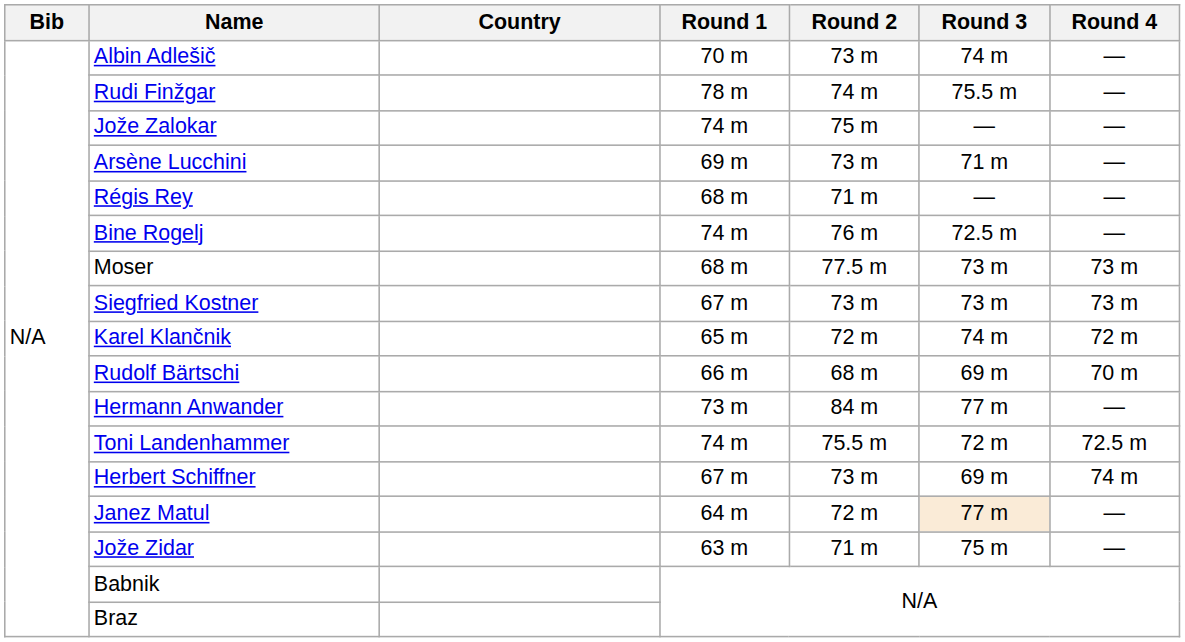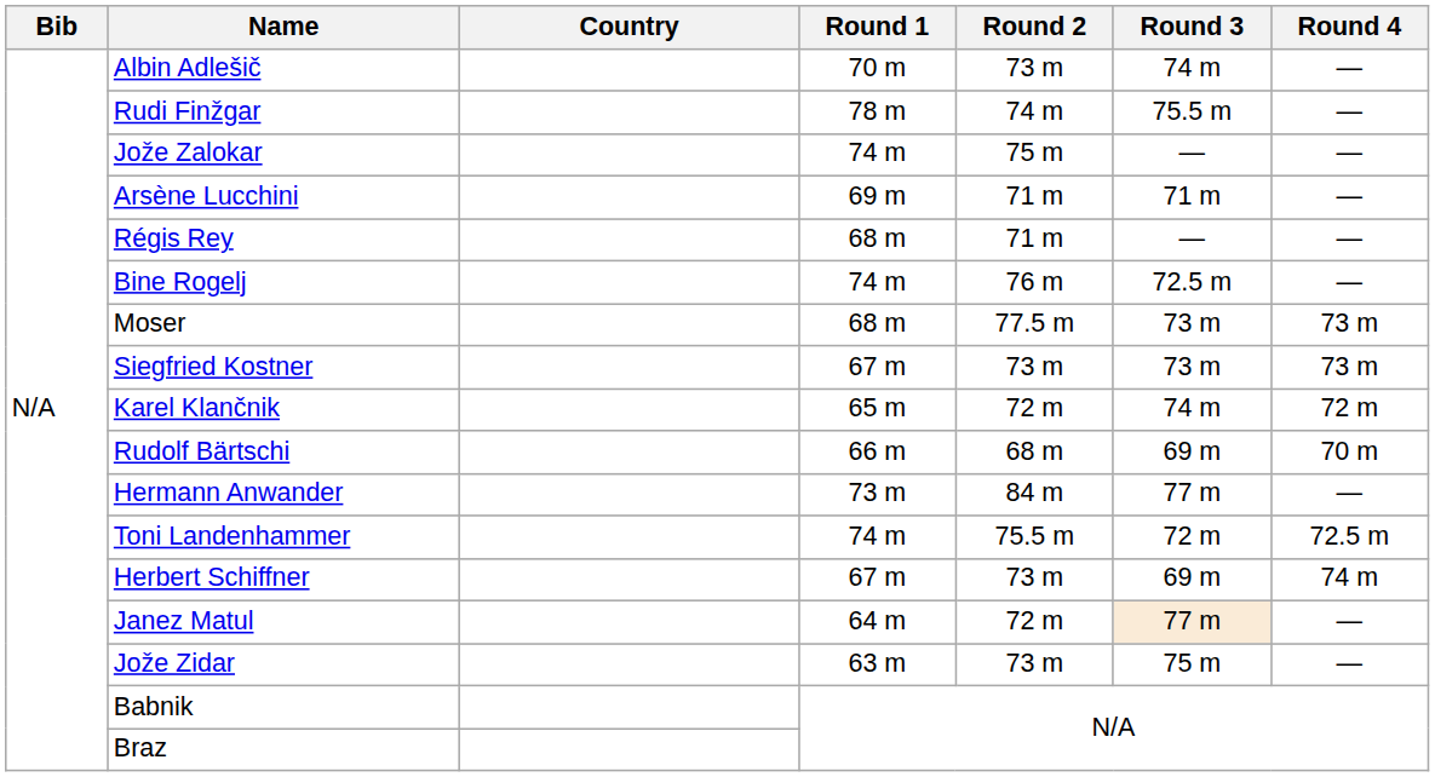Arsène Lucchini | Round 2: 73 m -> 71 m
Jože Zidar | Round 2: 71 m -> 73 m
